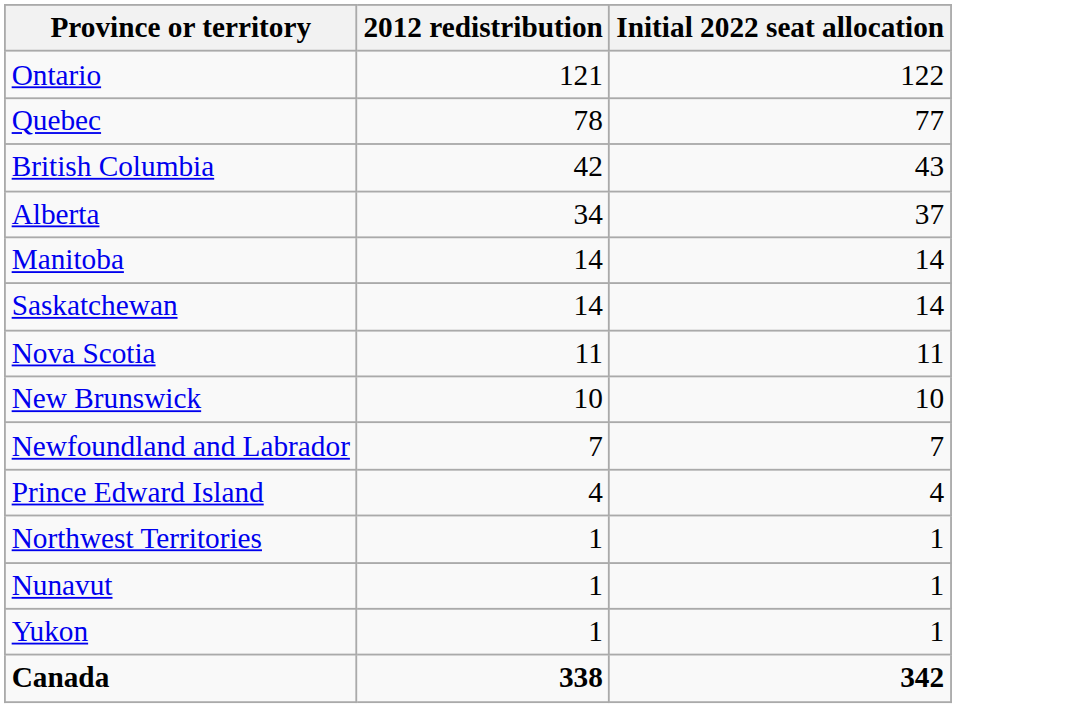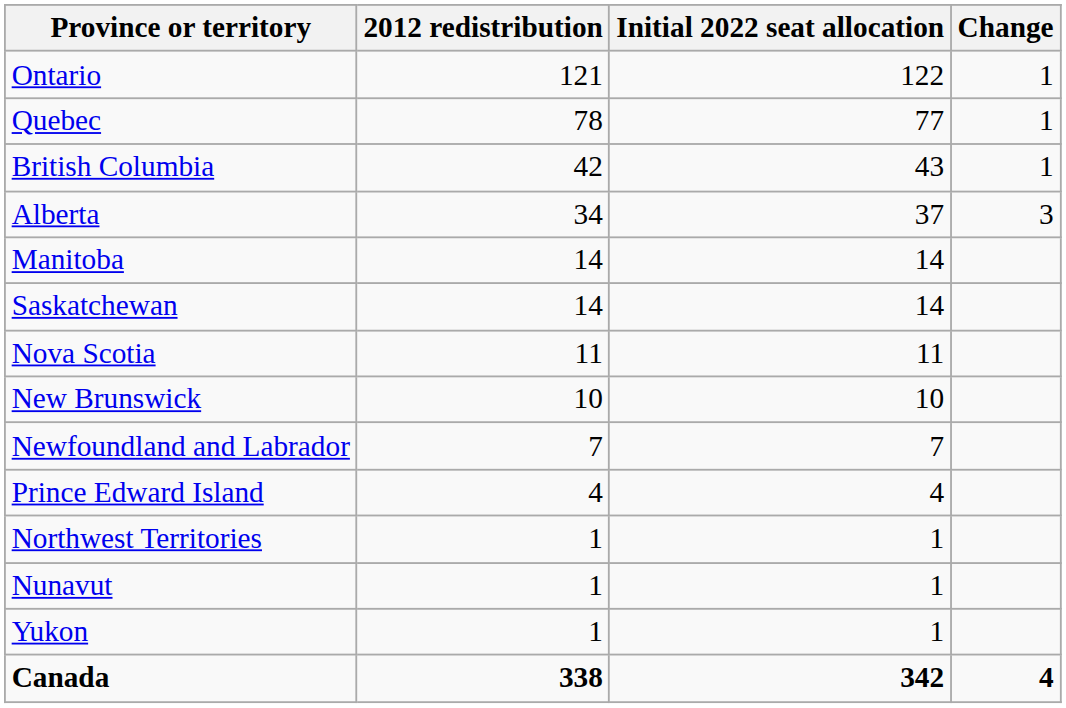+ column: Change | 1 | 1 | 1 | 3 | 4
